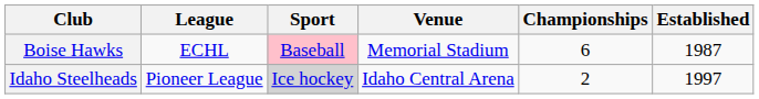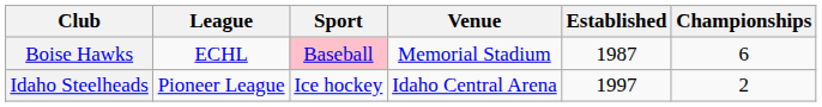columns swapped: Established <-> Championships
Idaho Steelheads | Sport: lightgrey background -> no background
